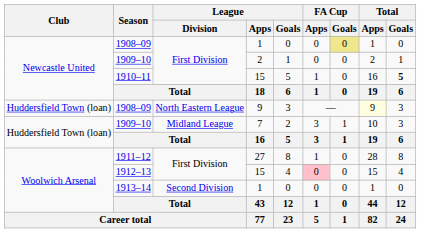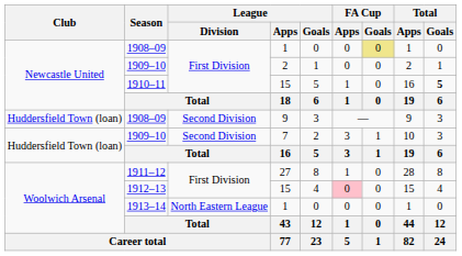1908–09 / 9 | League / Division: North Eastern League -> Second Division
1908–09 / 9 | Total / Apps: lightyellow background -> no background
1909–10 / 7 | League / Division: Midland League -> Second Division
1913–14 | League / Division: Second Division -> North Eastern League
